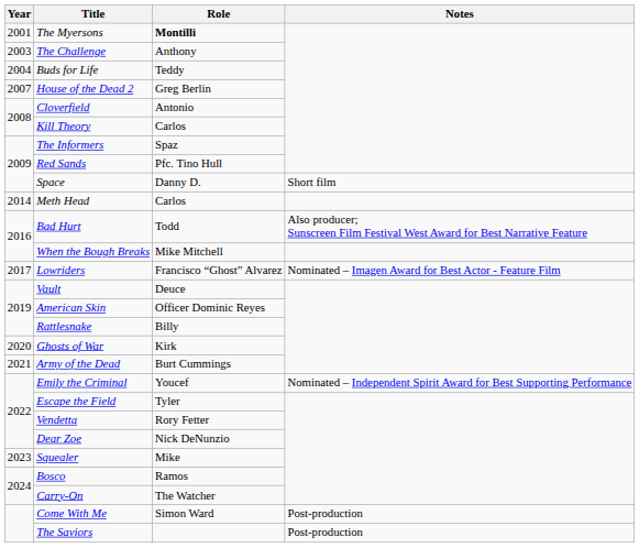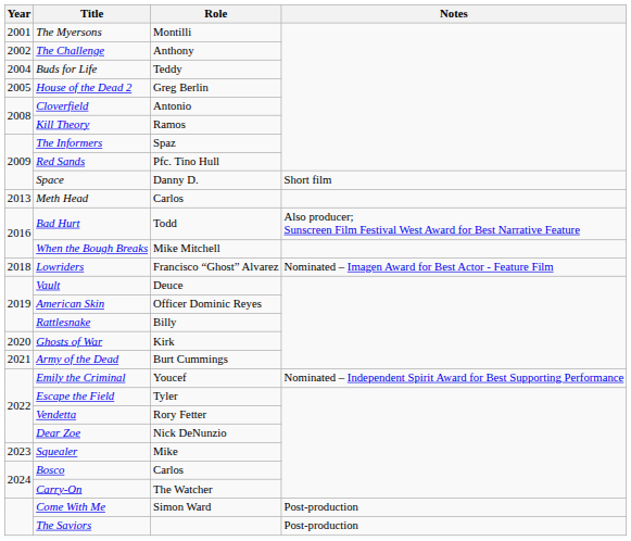The Myersons | Role: bold -> normal
The Challenge | Year: 2003 -> 2002
House of the Dead 2 | Year: 2007 -> 2005
Kill Theory | Role: Carlos -> Ramos
Meth Head | Year: 2014 -> 2013
Lowriders | Year: 2017 -> 2018
Bosco | Role: Ramos -> Carlos
